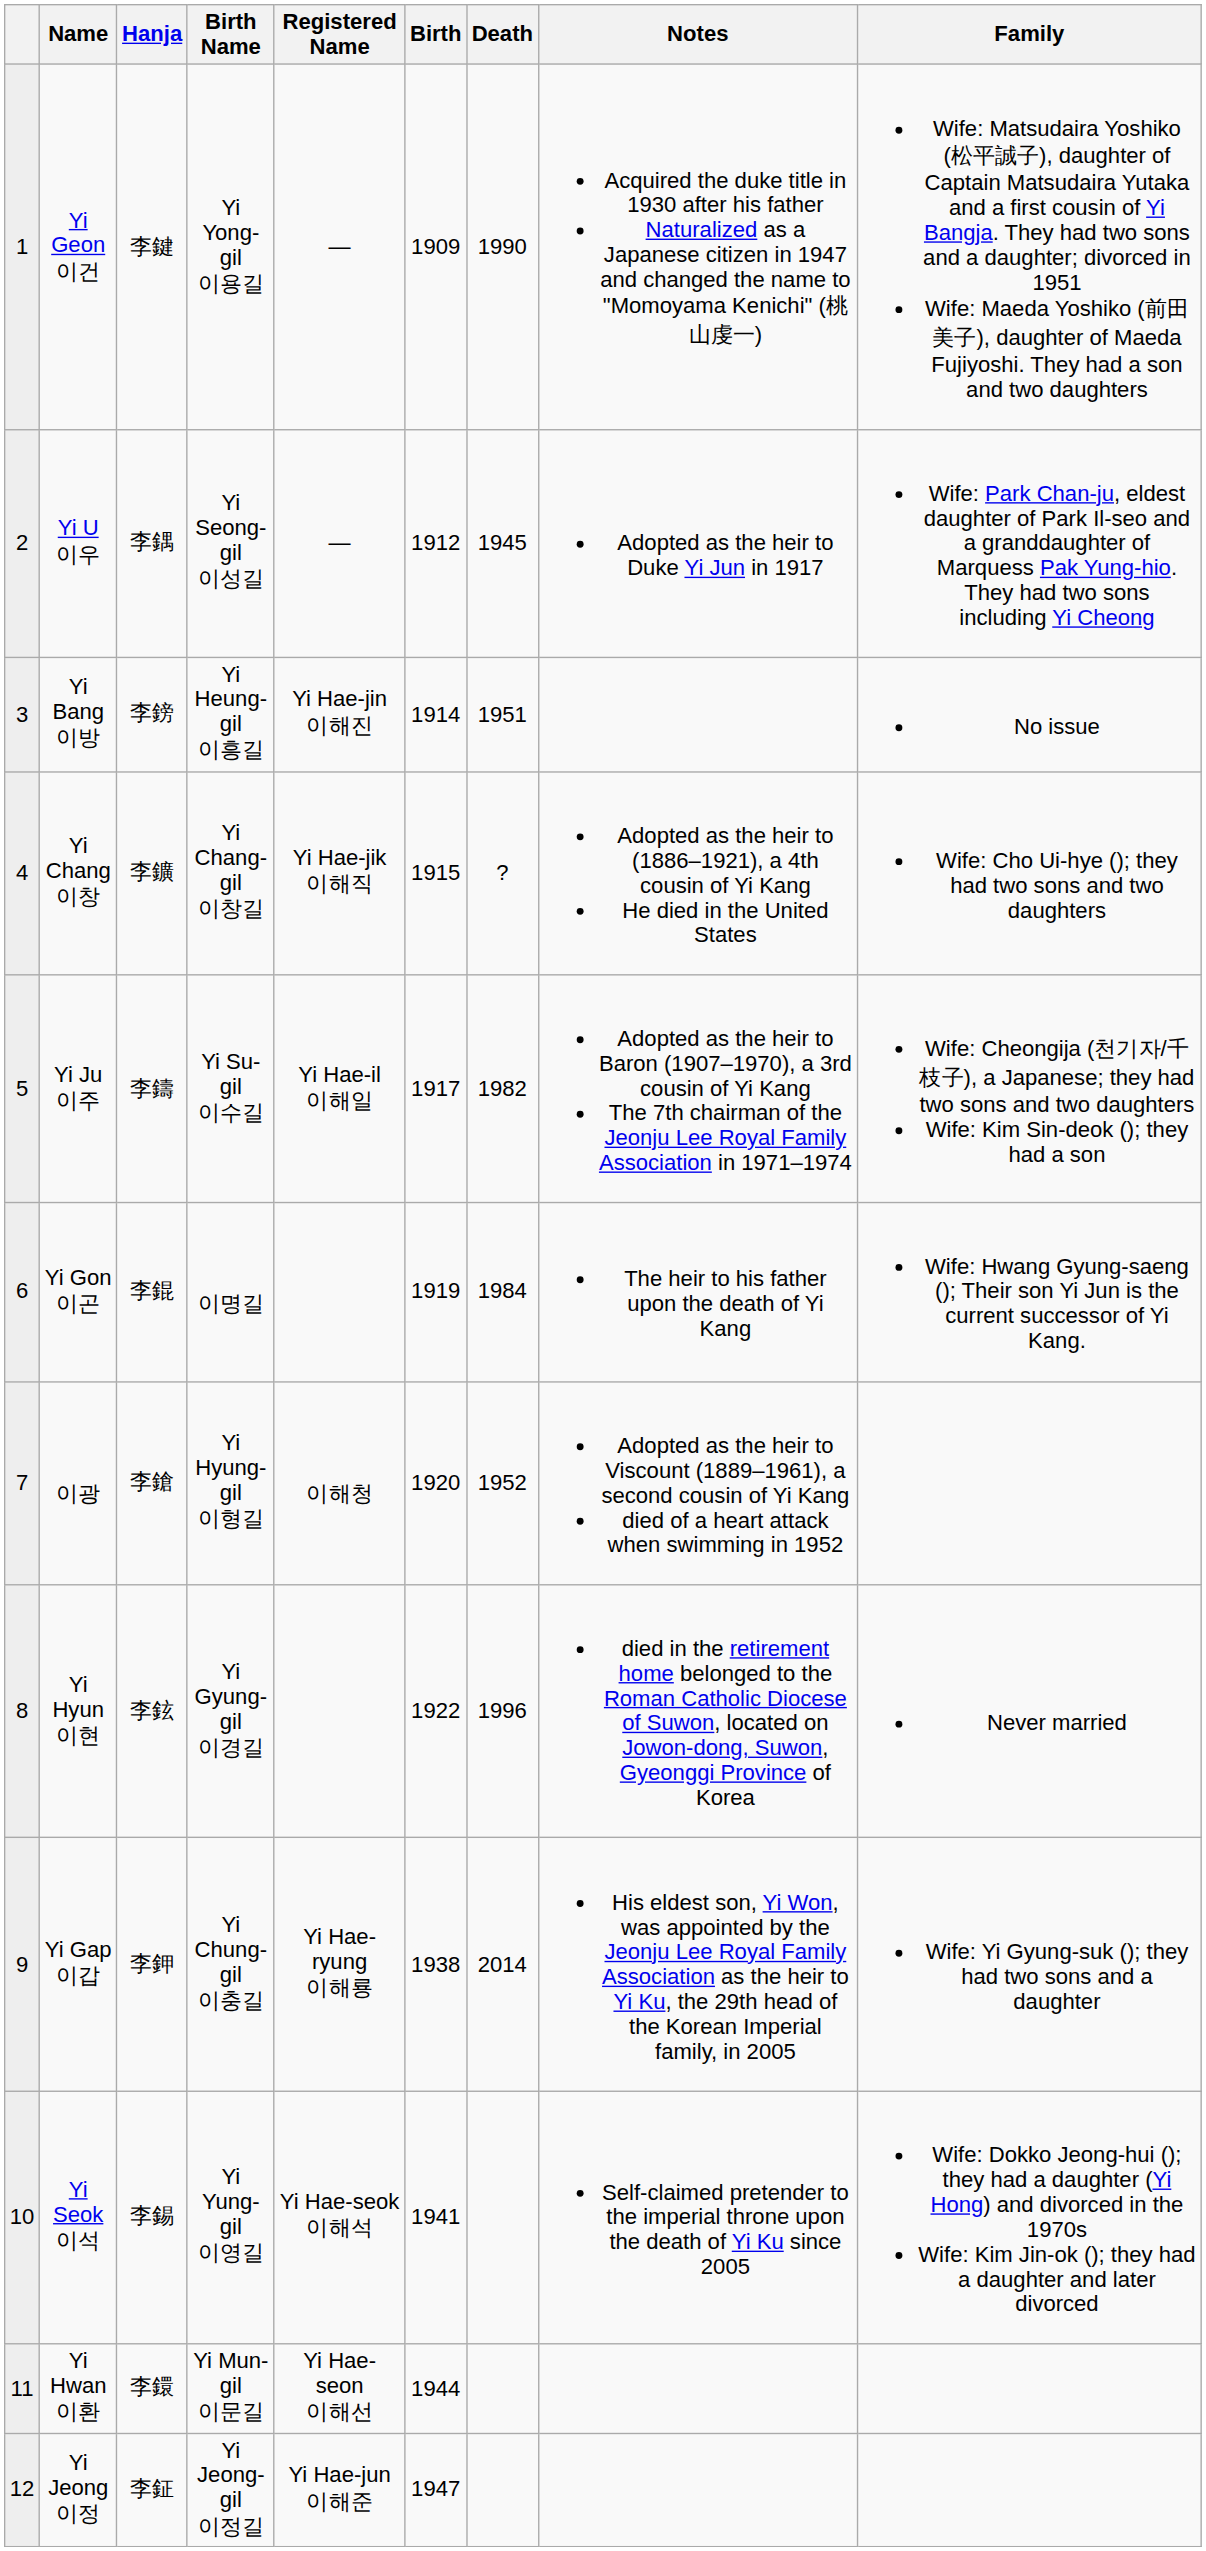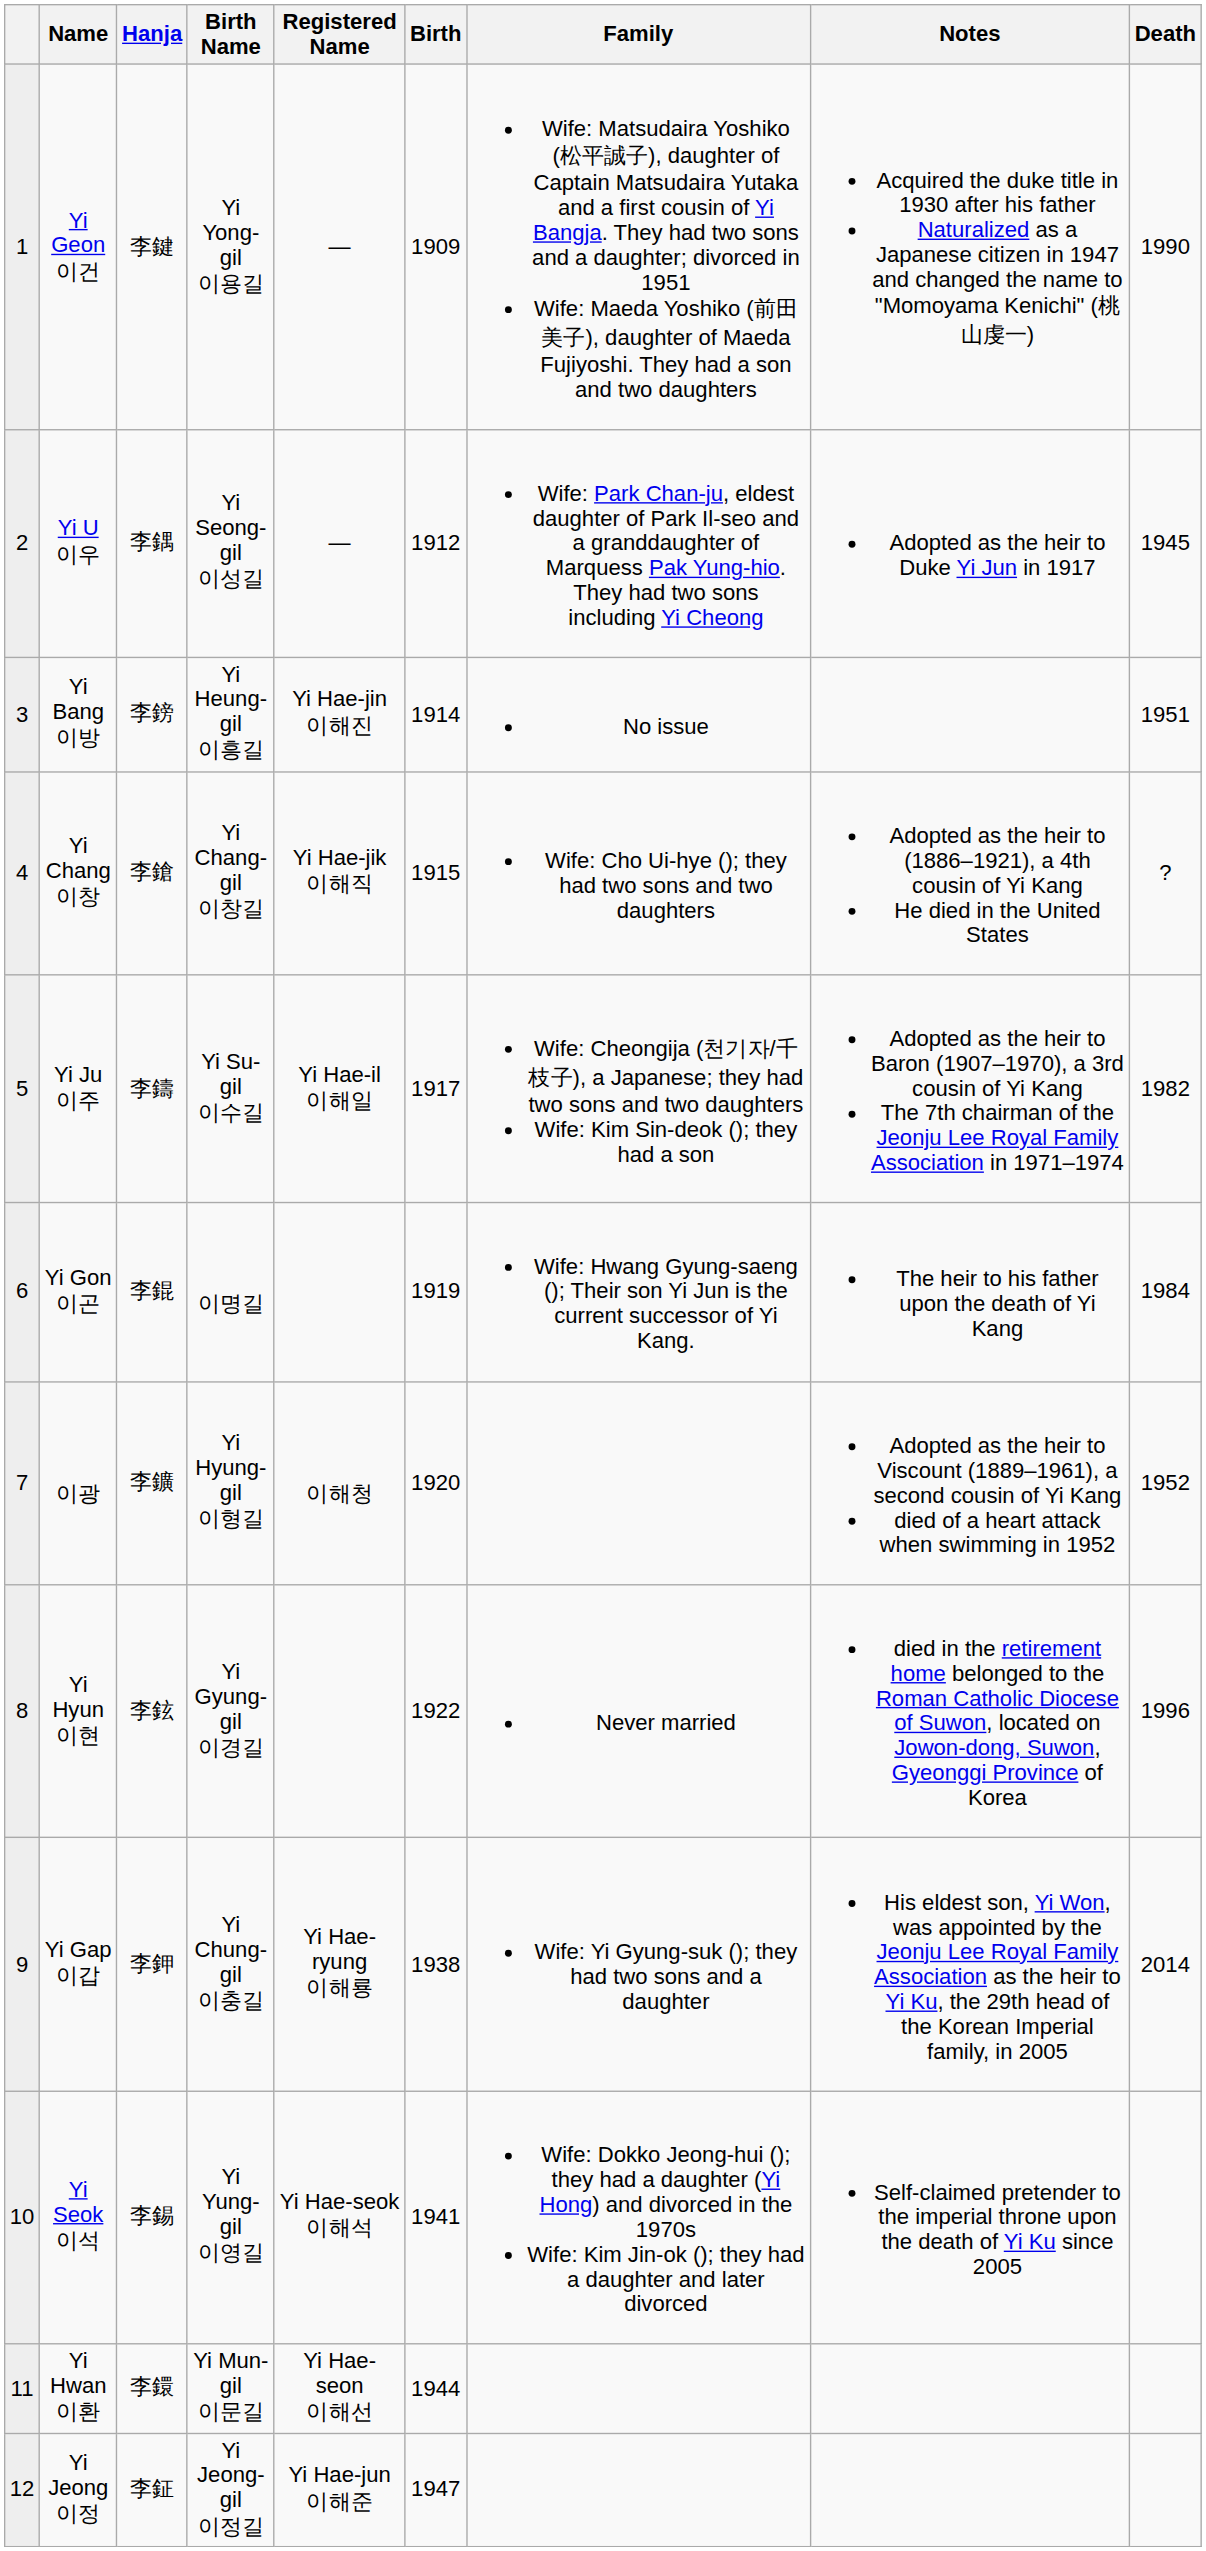columns swapped: Death <-> Family
Yi Chang 이창 | Hanja: 李鑛 -> 李鎗
이광 | Hanja: 李鎗 -> 李鑛
